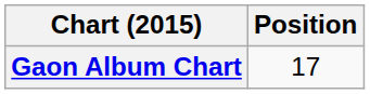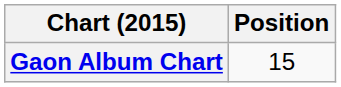Gaon Album Chart | Position: 17 -> 15
